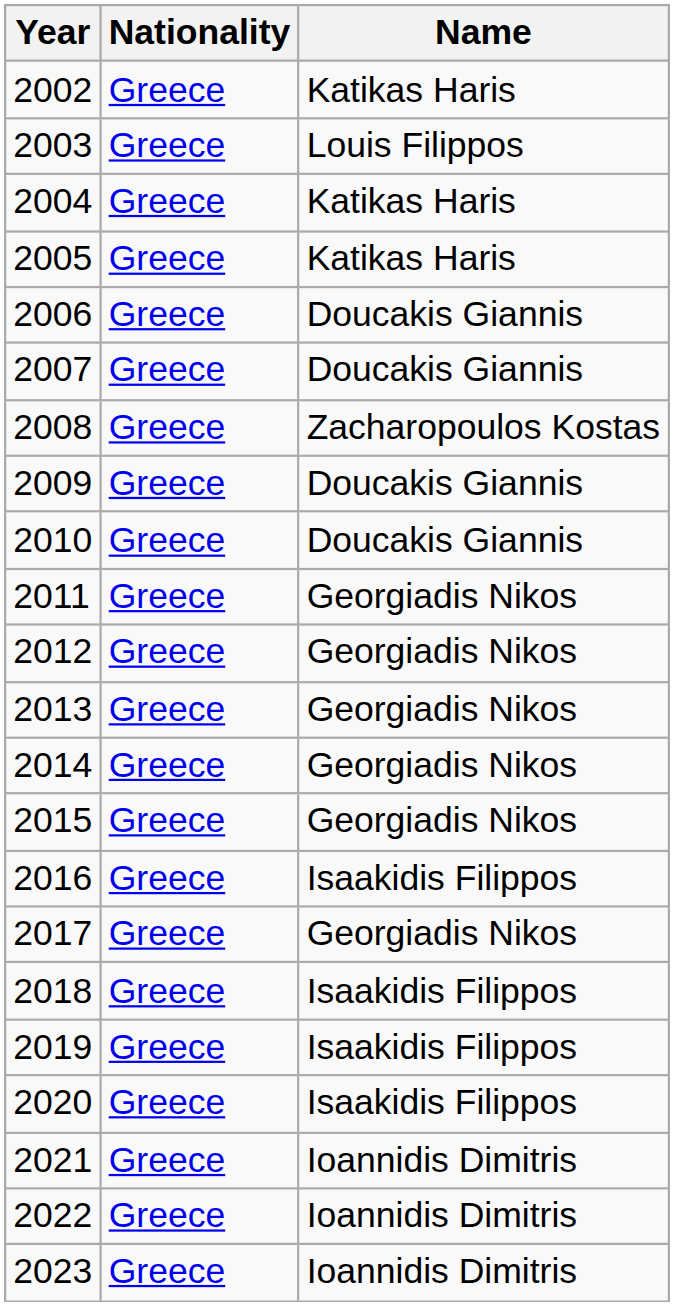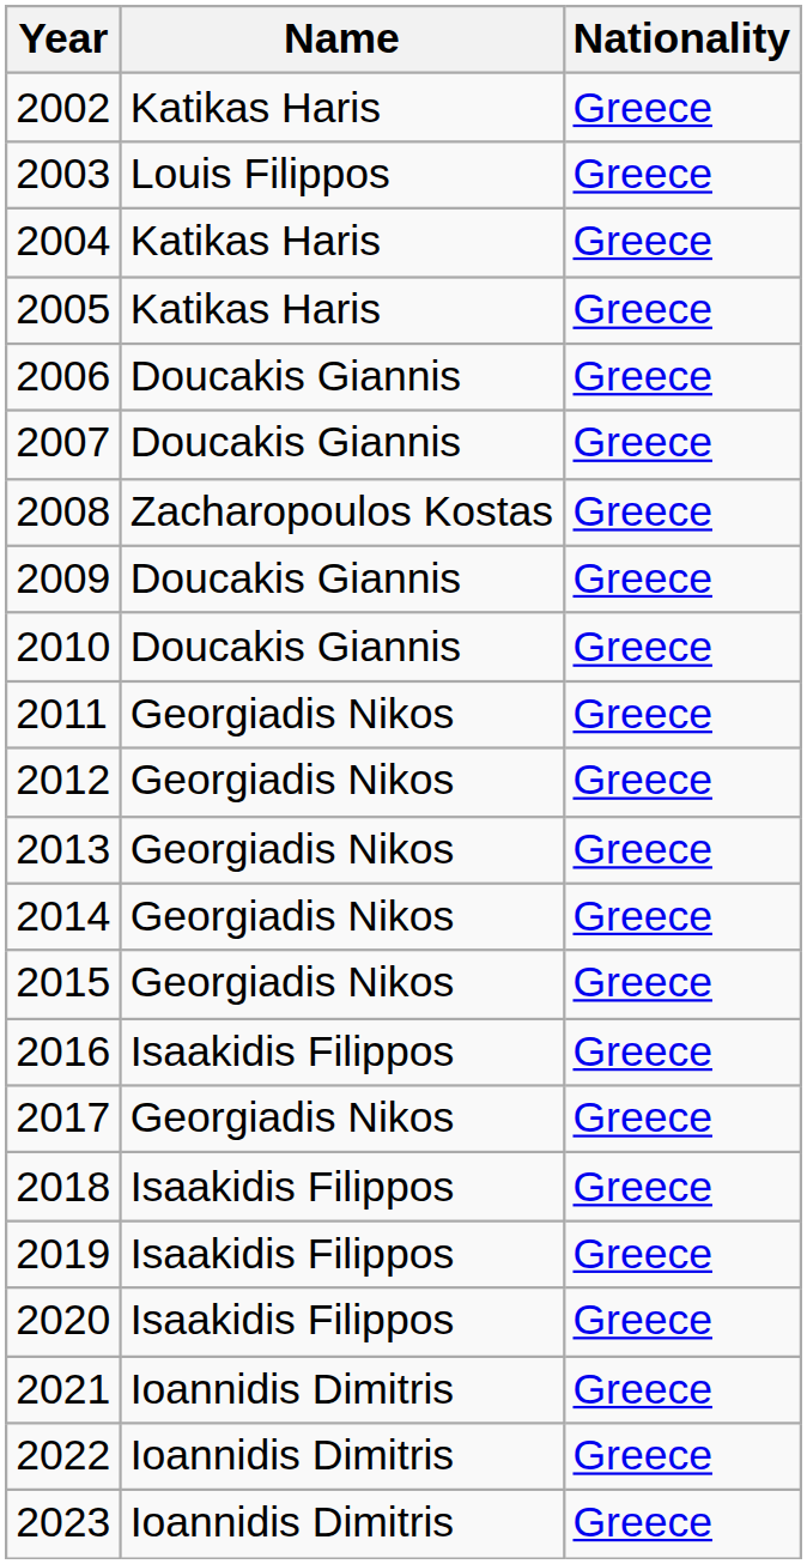columns swapped: Name <-> Nationality
